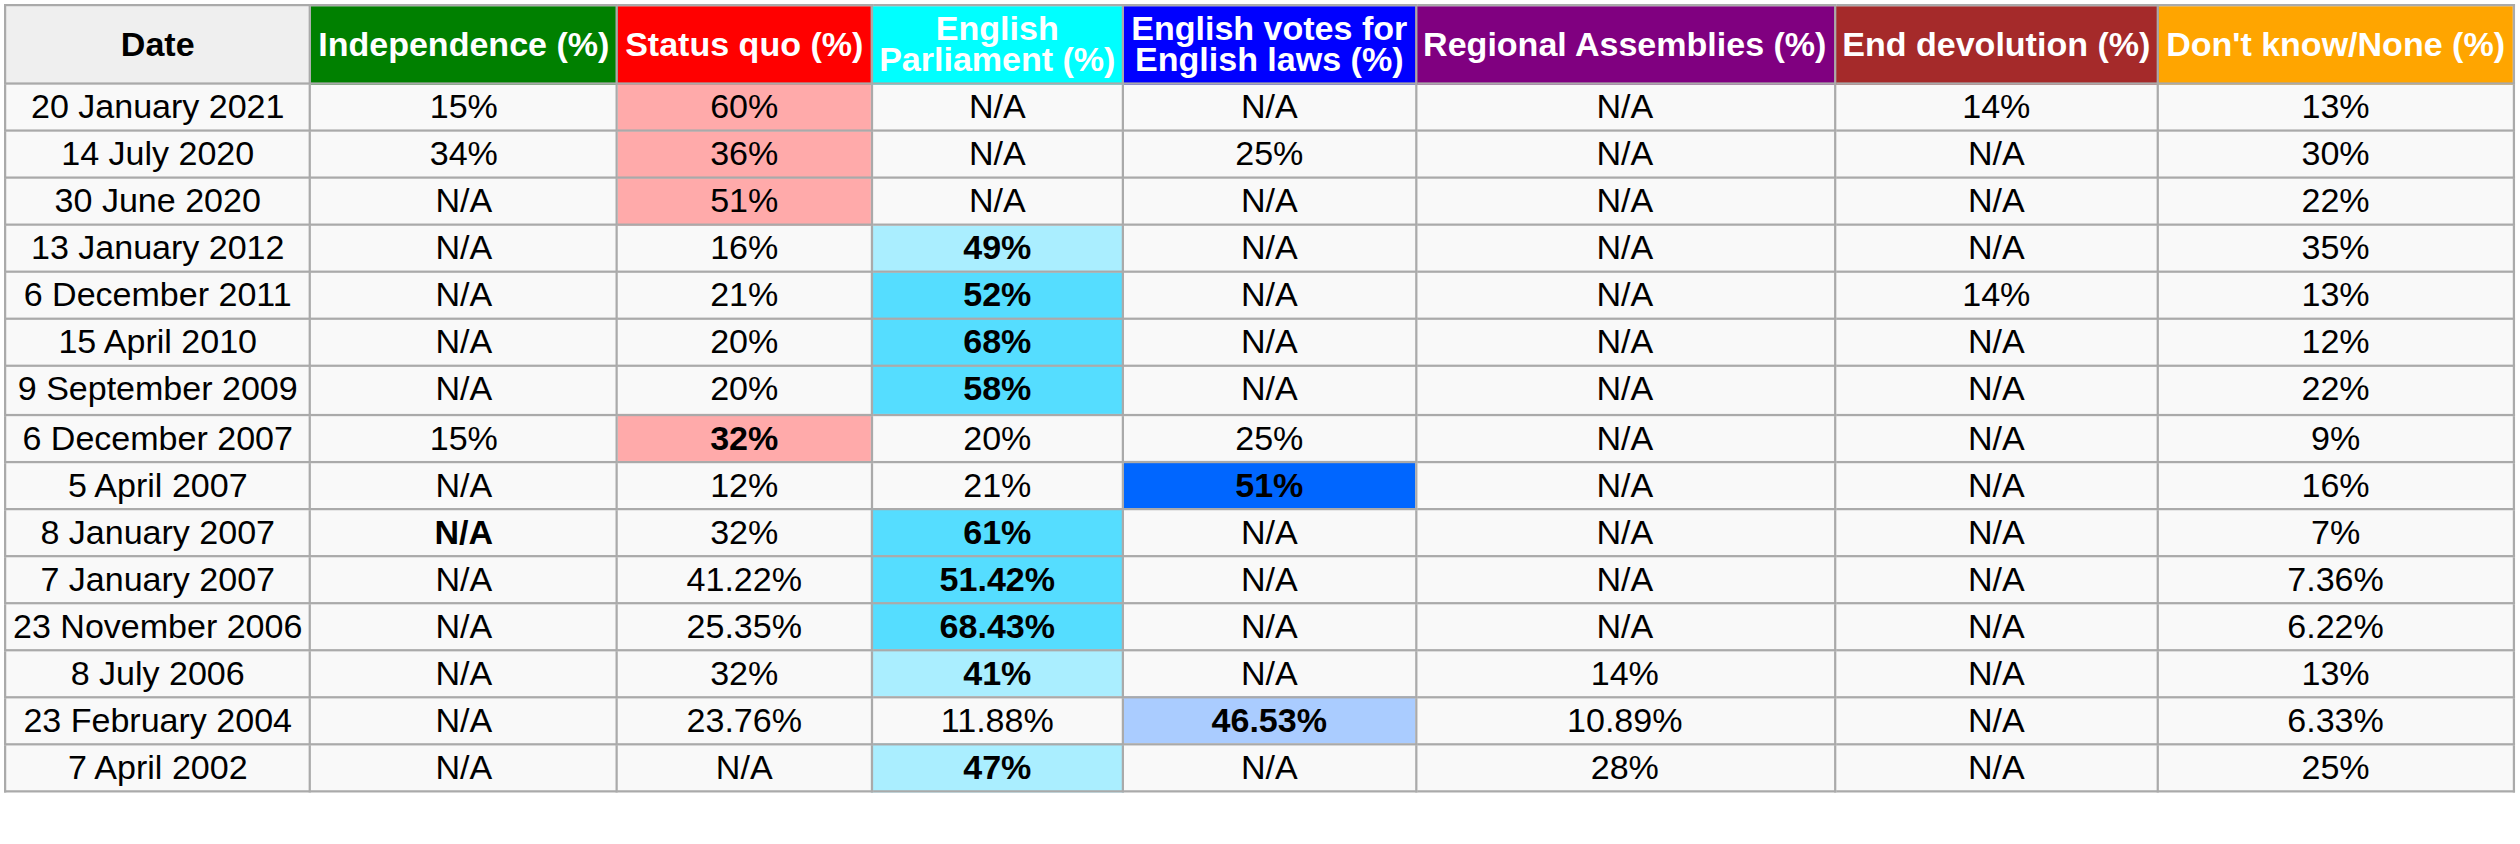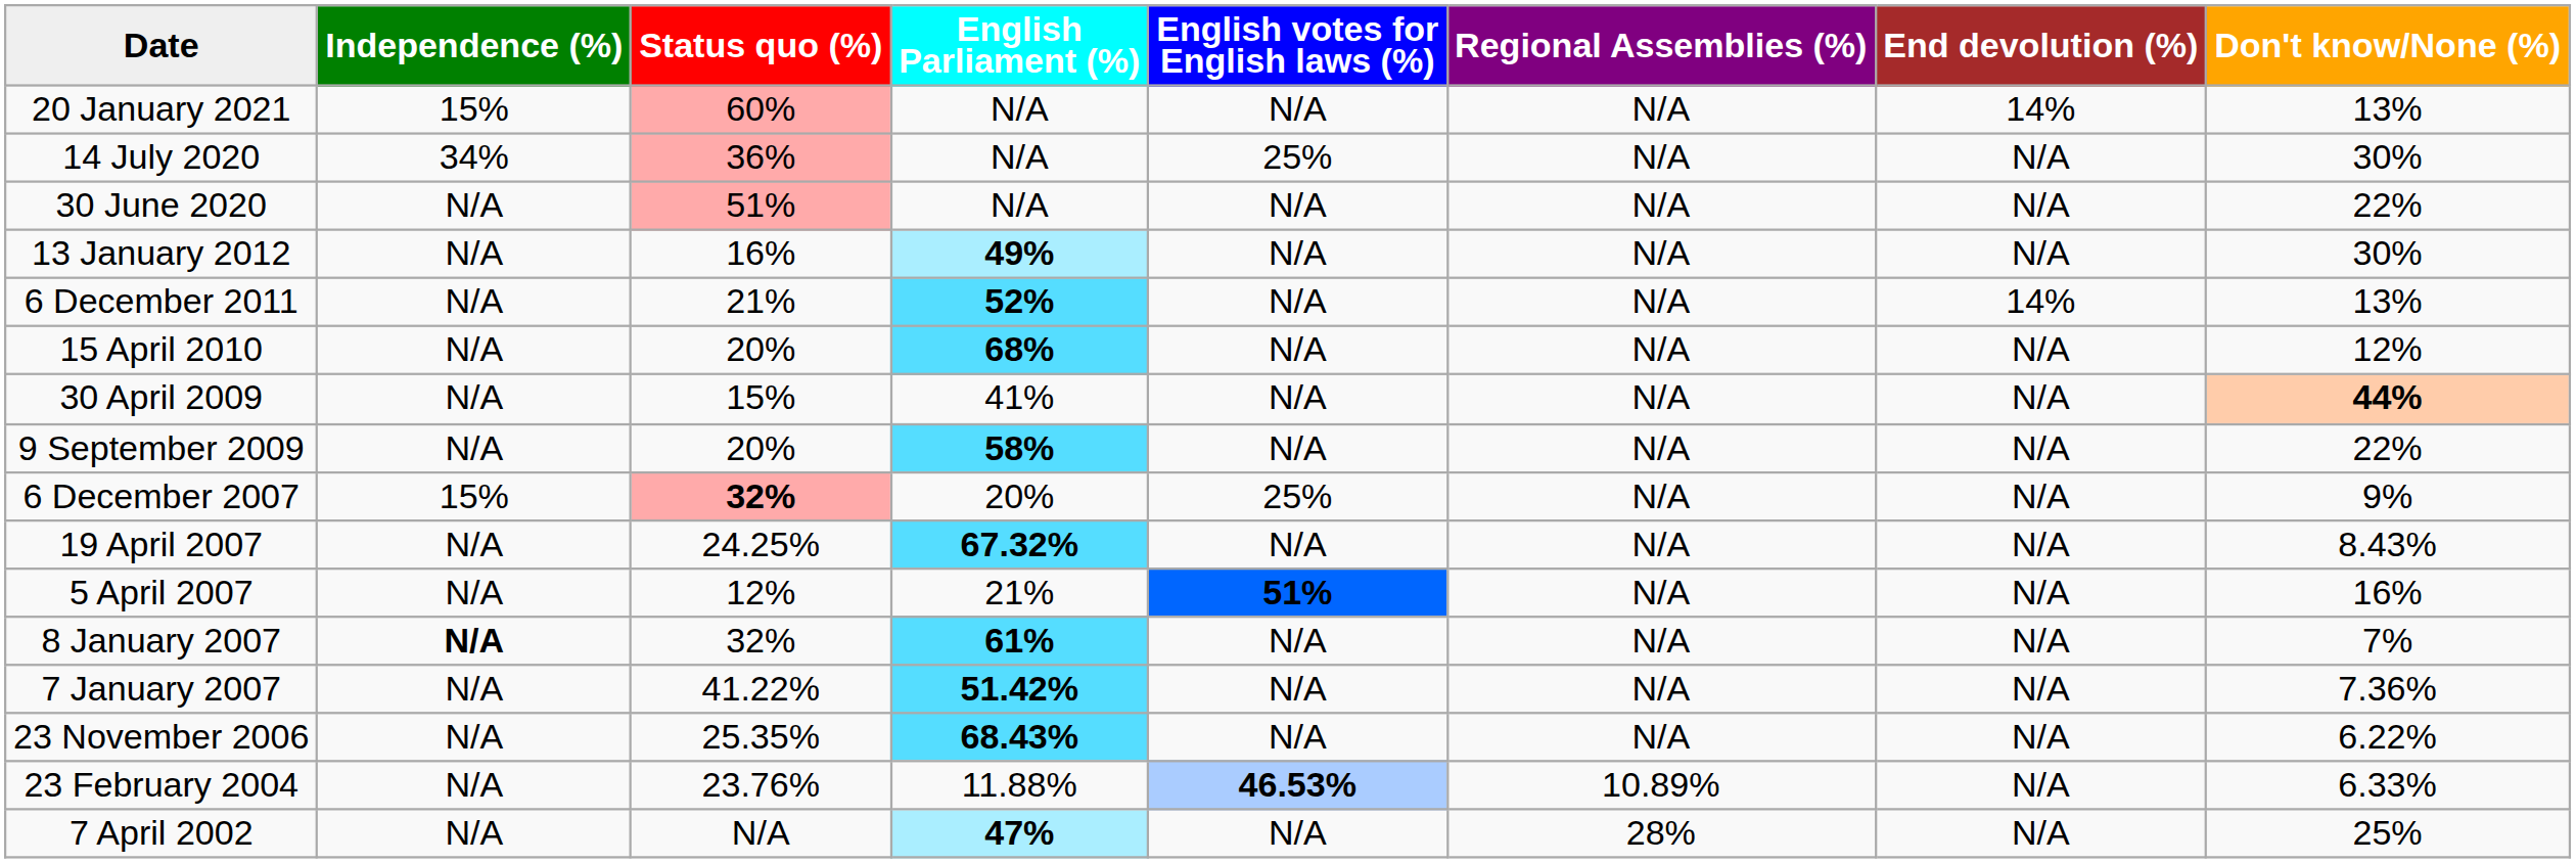13 January 2012 | Don't know/None (%): 35% -> 30%
+ row: 30 April 2009 | N/A | 15% | 41% | N/A | N/A | N/A | 44%
+ row: 19 April 2007 | N/A | 24.25% | 67.32% | N/A | N/A | N/A | 8.43%
- row: 8 July 2006 | N/A | 32% | 41% | N/A | 14% | N/A | 13%
